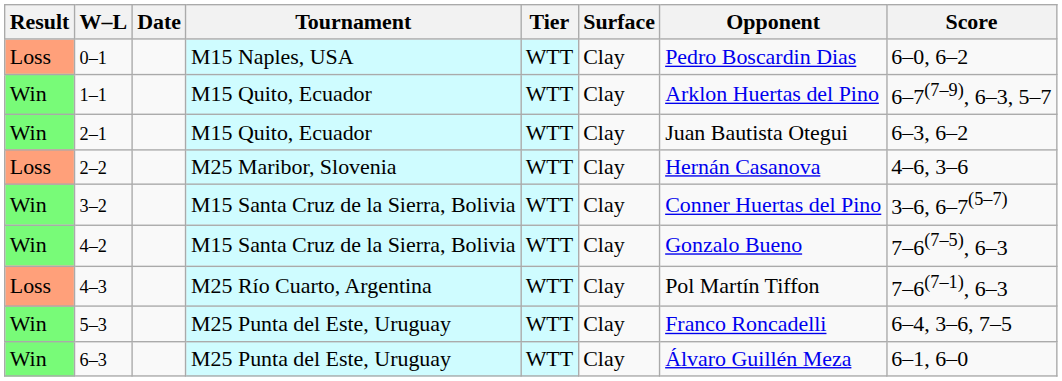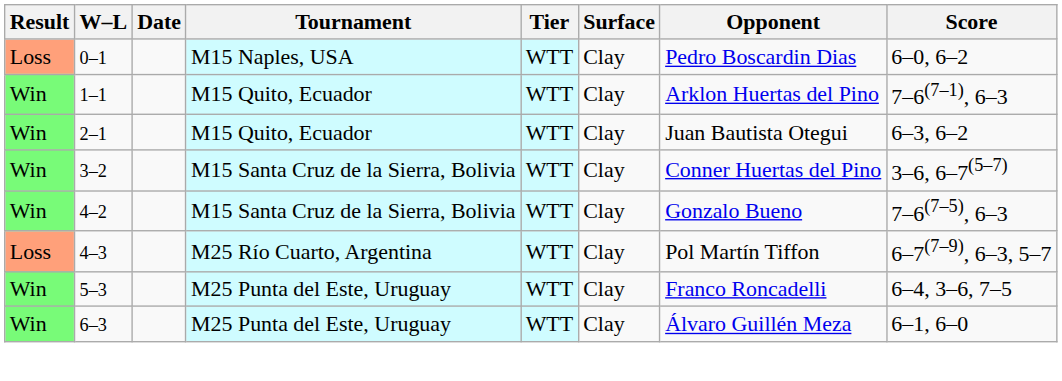1–1 | Score: 6–7(7–9), 6–3, 5–7 -> 7–6(7–1), 6–3
- row: Loss | 2–2 | M25 Maribor, Slovenia | WTT | Clay | Hernán Casanova | 4–6, 3–6
4–3 | Score: 7–6(7–1), 6–3 -> 6–7(7–9), 6–3, 5–7
